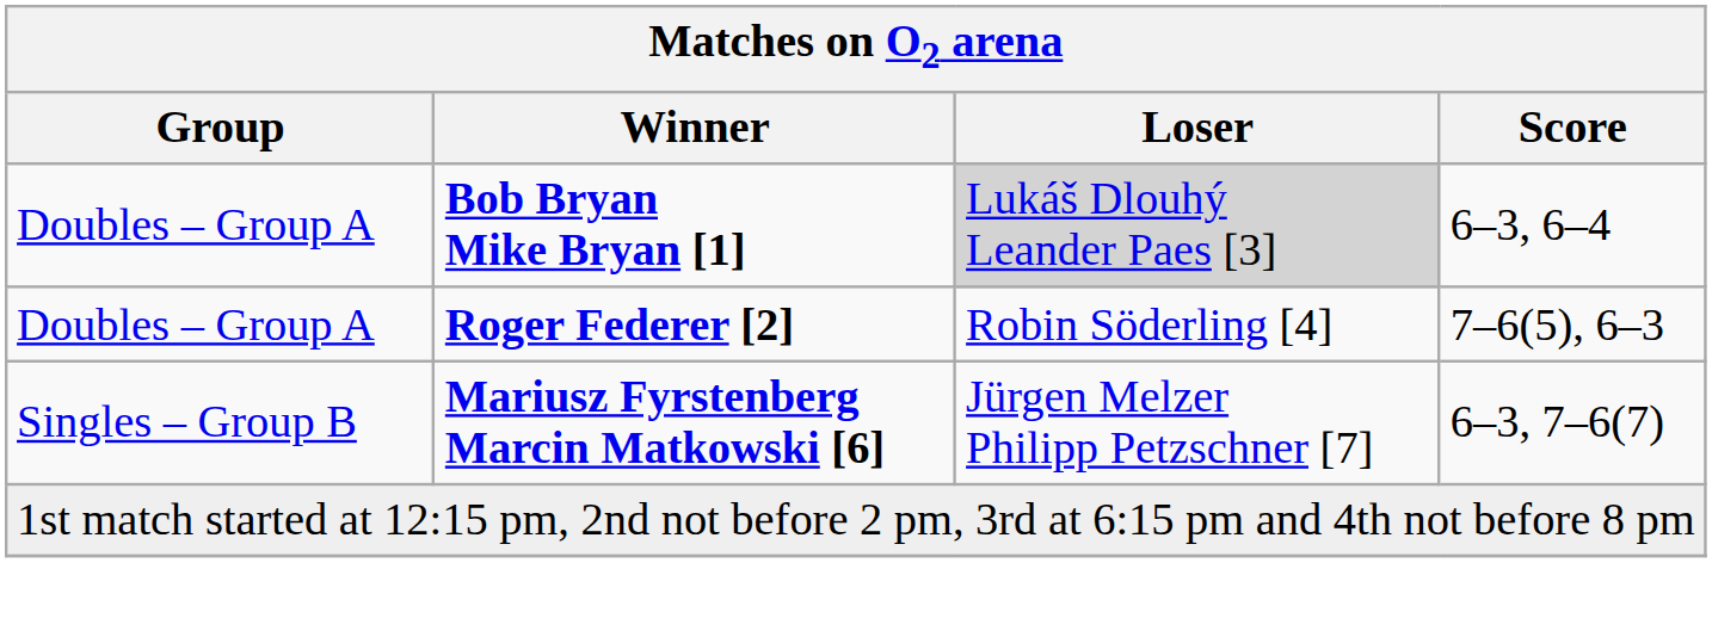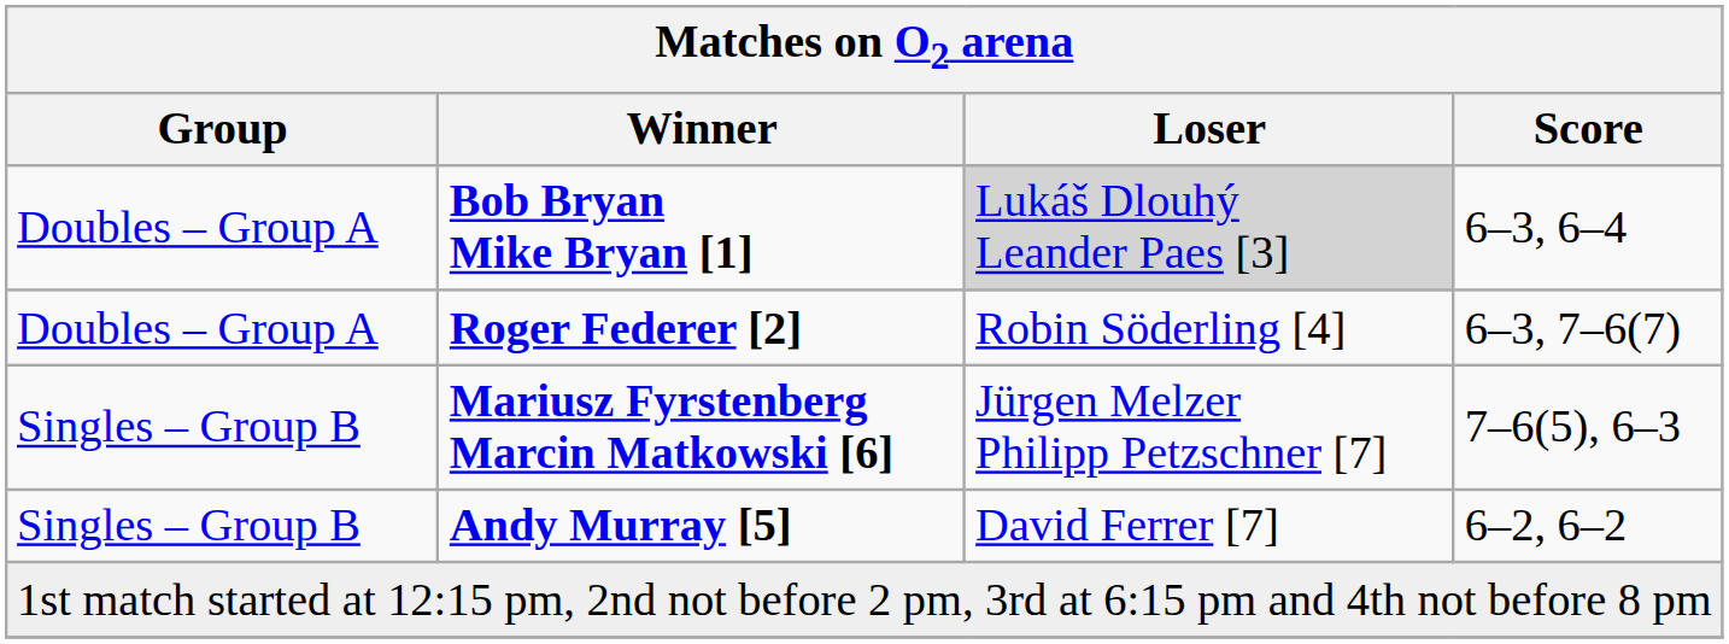Roger Federer [2] | Score: 7–6(5), 6–3 -> 6–3, 7–6(7)
Mariusz Fyrstenberg Marcin Matkowski [6] | Score: 6–3, 7–6(7) -> 7–6(5), 6–3
+ row: Singles – Group B | Andy Murray [5] | David Ferrer [7] | 6–2, 6–2
